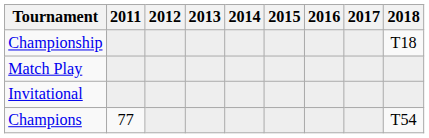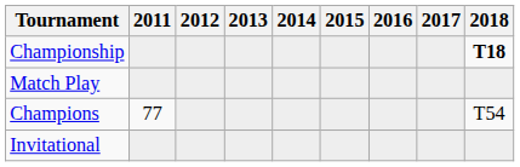Championship | 2018: normal -> bold
rows swapped: Invitational <-> Champions
